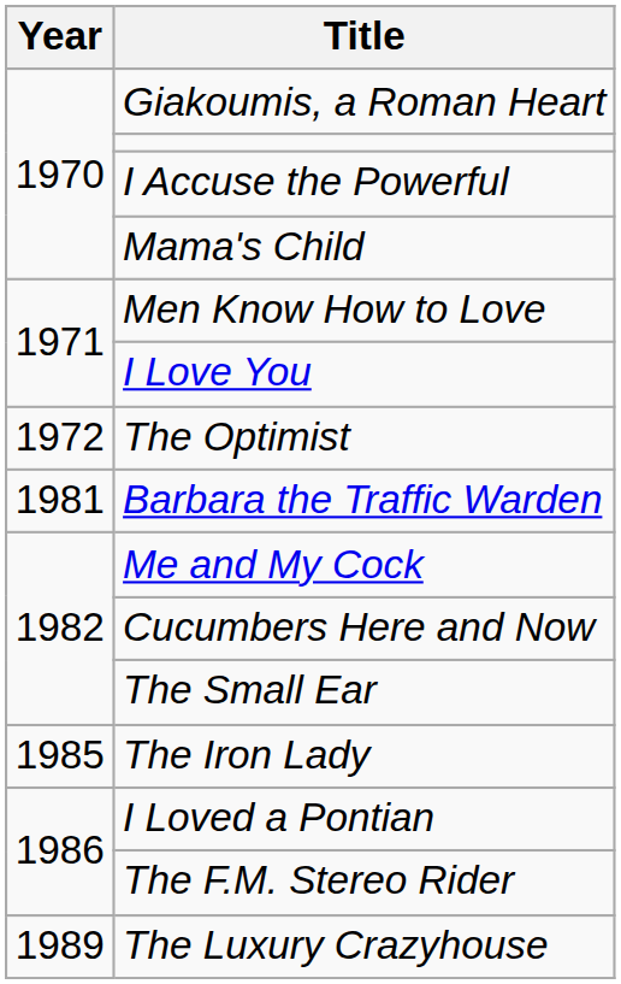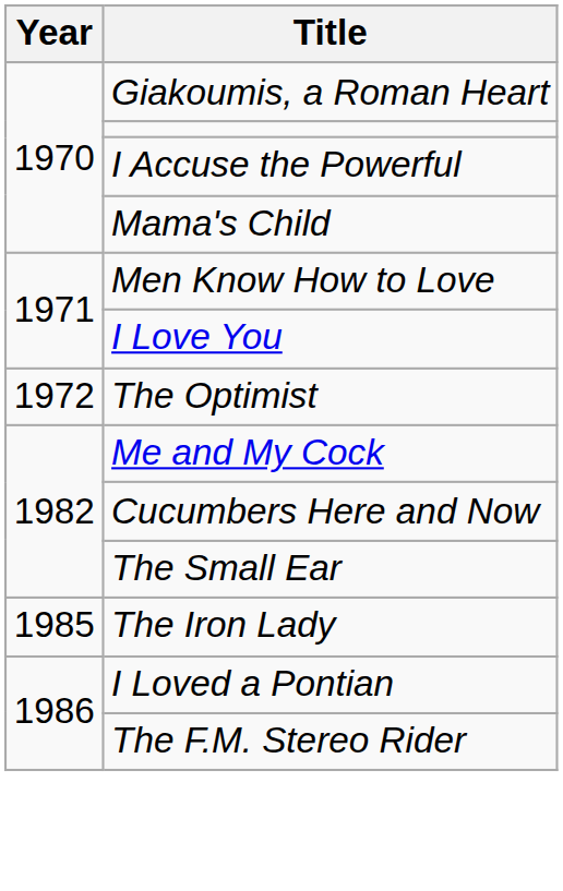- row: 1981 | Barbara the Traffic Warden
- row: 1989 | The Luxury Crazyhouse
